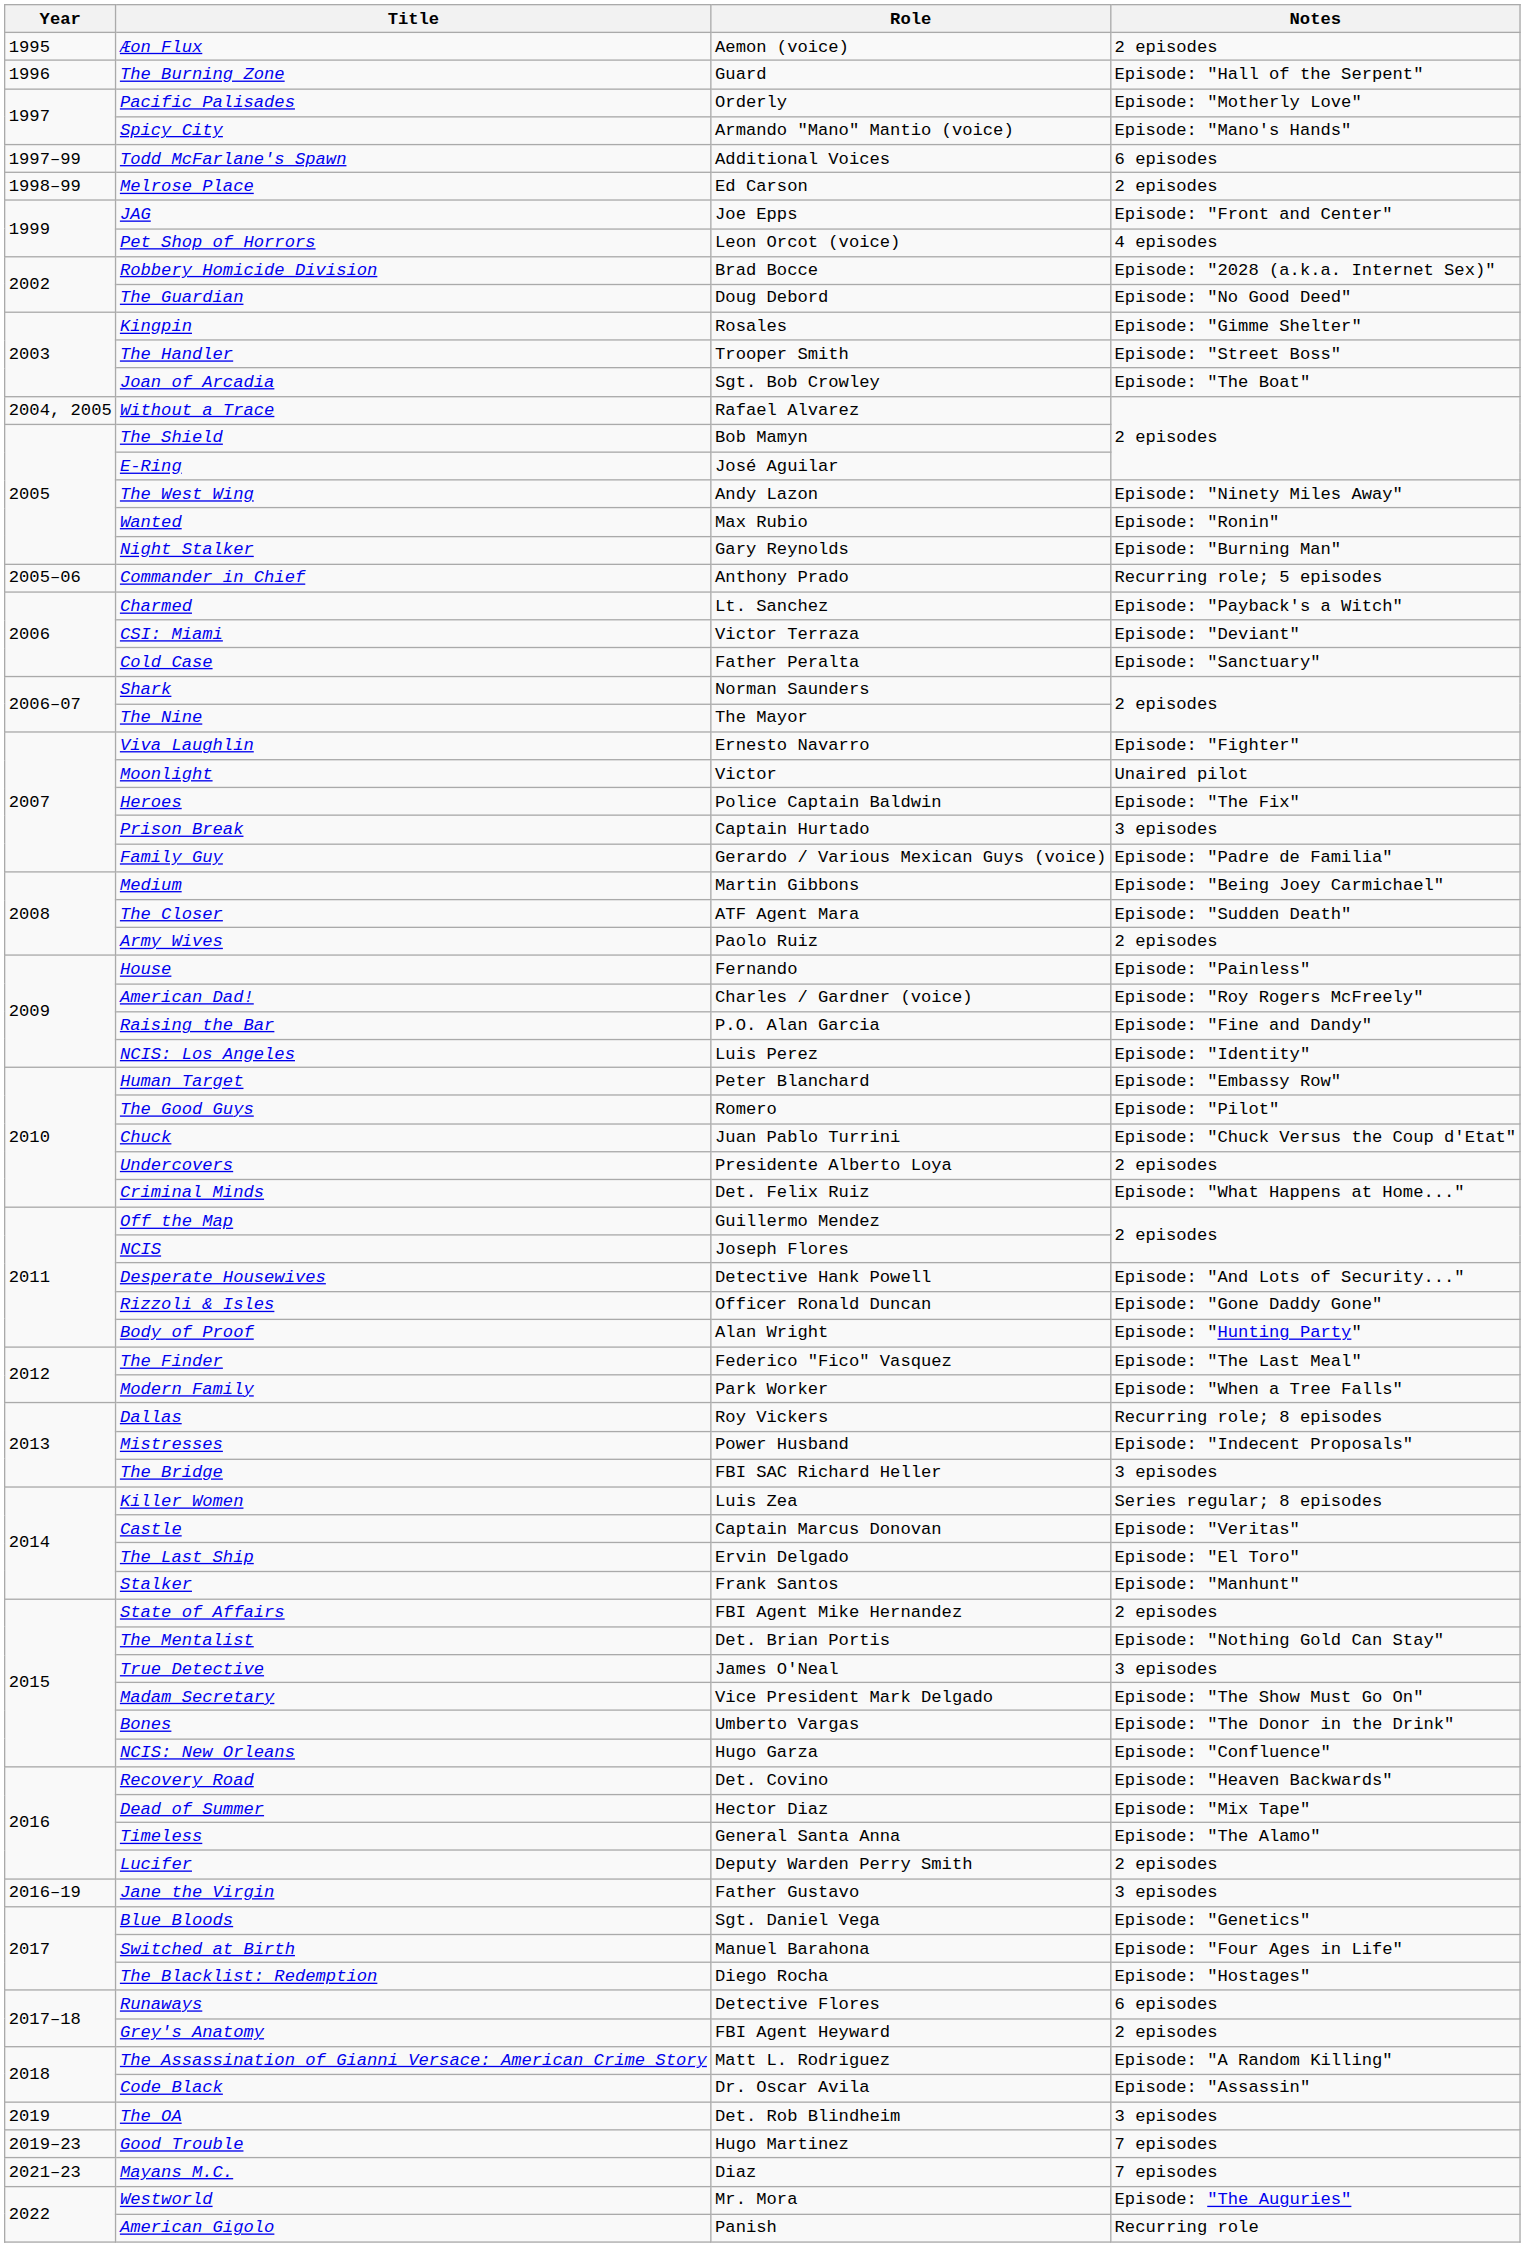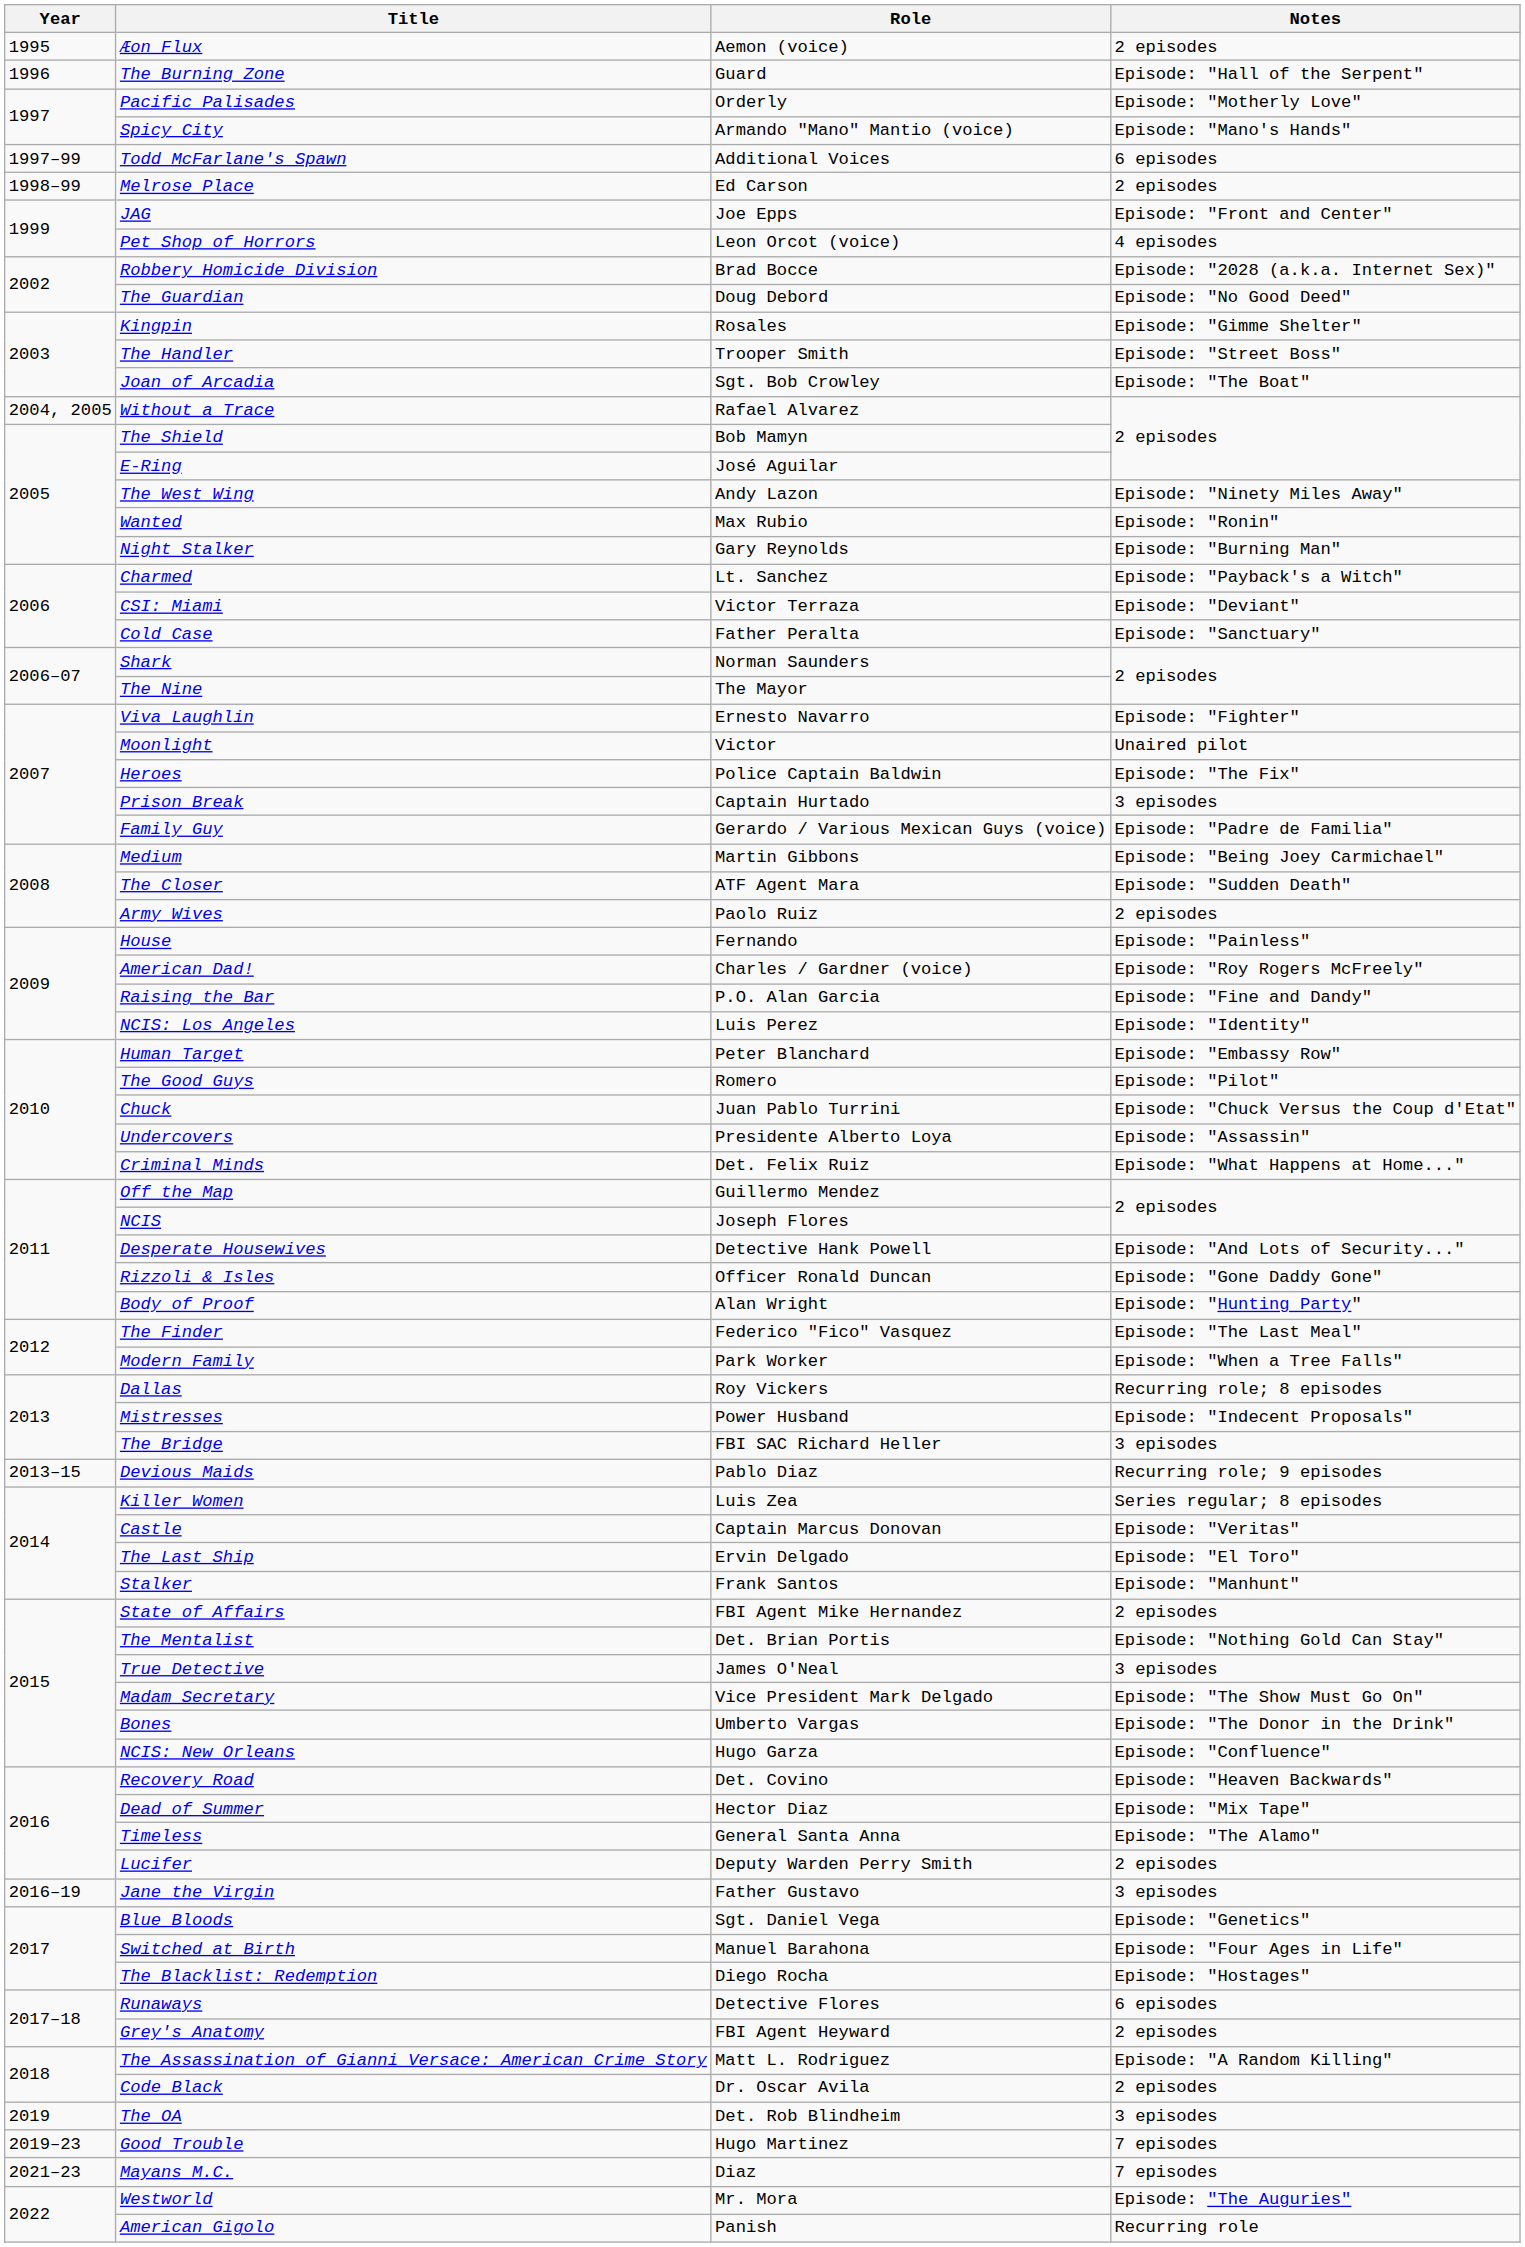- row: 2005–06 | Commander in Chief | Anthony Prado | Recurring role; 5 episodes
Undercovers | Notes: 2 episodes -> Episode: "Assassin"
+ row: 2013–15 | Devious Maids | Pablo Diaz | Recurring role; 9 episodes
Code Black | Notes: Episode: "Assassin" -> 2 episodes
